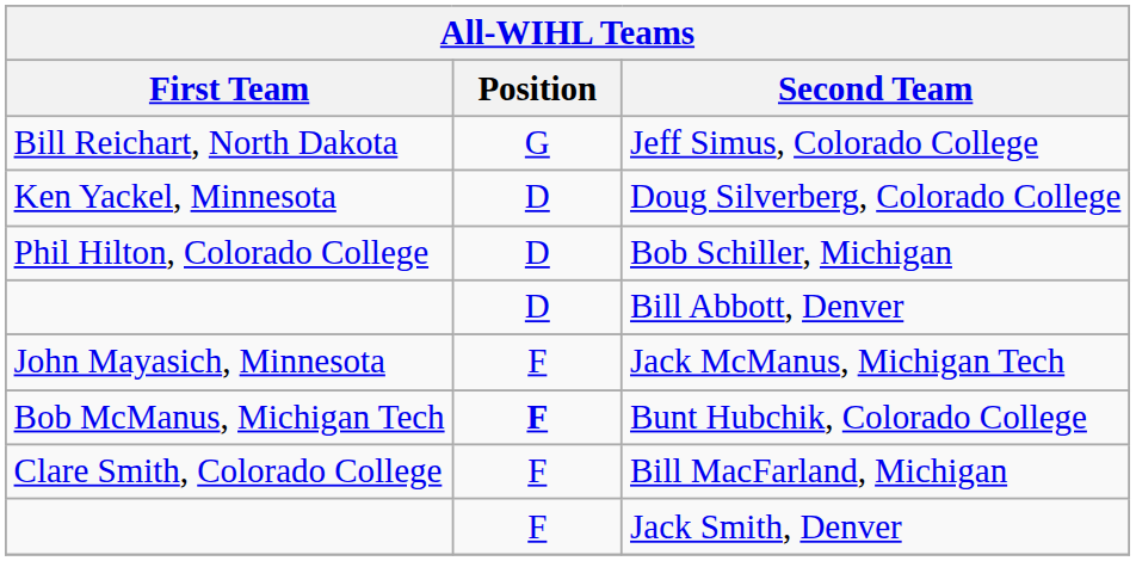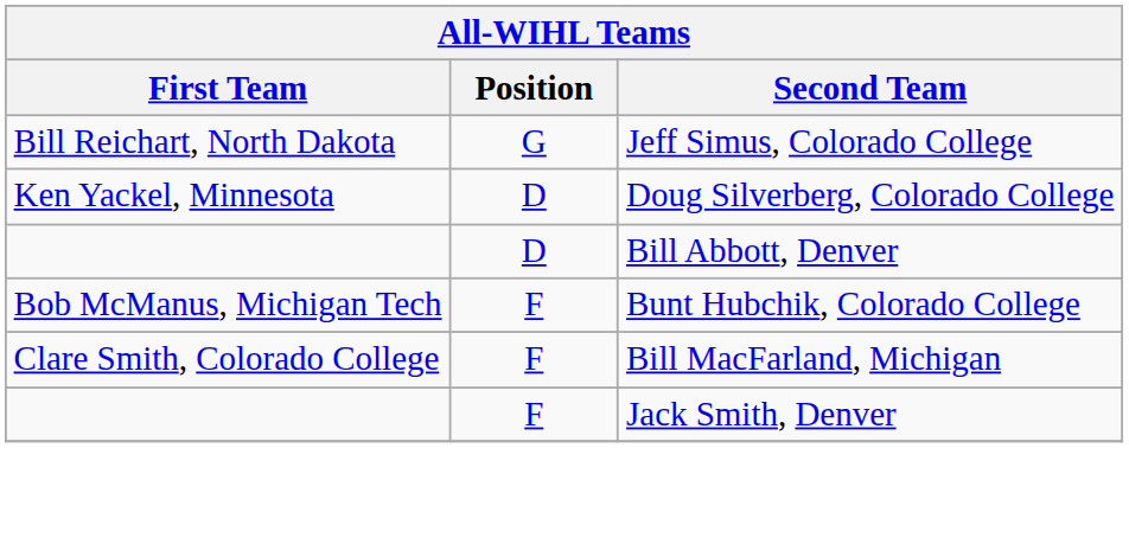- row: Phil Hilton, Colorado College | D | Bob Schiller, Michigan
- row: John Mayasich, Minnesota | F | Jack McManus, Michigan Tech
Bunt Hubchik, Colorado College | Position: bold -> normal
